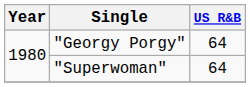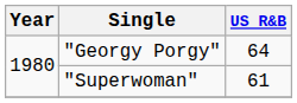"Superwoman" | US R&B: 64 -> 61
